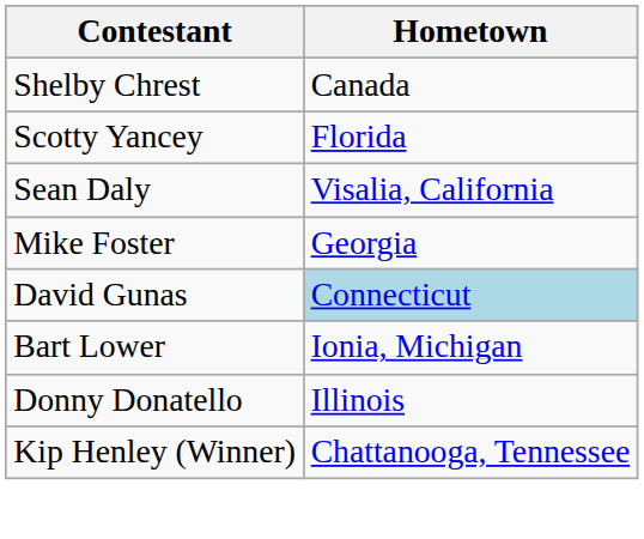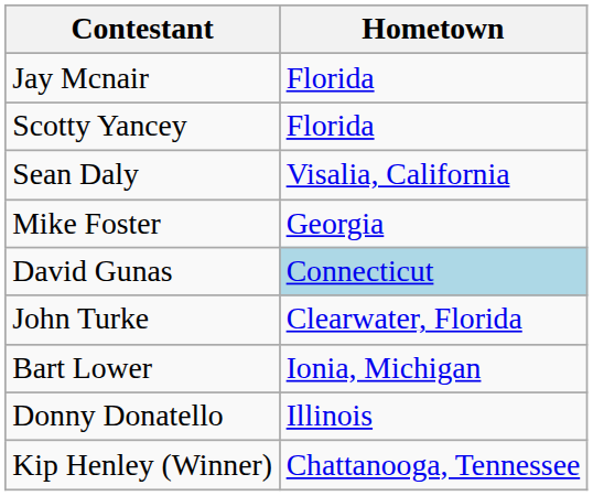+ row: Jay Mcnair | Florida
- row: Shelby Chrest | Canada
+ row: John Turke | Clearwater, Florida
